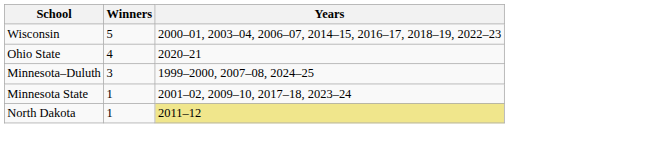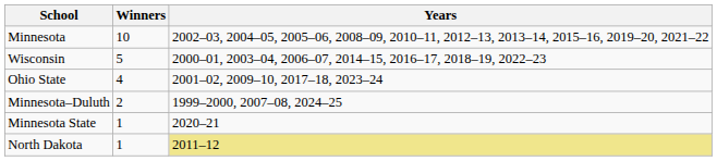+ row: Minnesota | 10 | 2002–03, 2004–05, 2005–06, 2008–09, 2010–11, 2012–13, 2013–14, 2015–16, 2019–20, 2021–22
Ohio State | Years: 2020–21 -> 2001–02, 2009–10, 2017–18, 2023–24
Minnesota–Duluth | Winners: 3 -> 2
Minnesota State | Years: 2001–02, 2009–10, 2017–18, 2023–24 -> 2020–21
